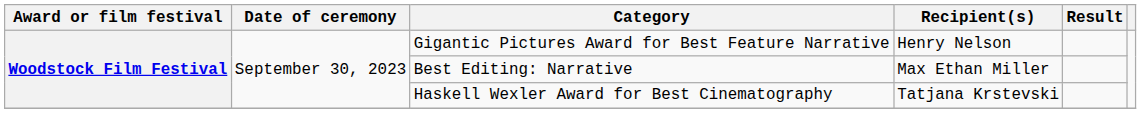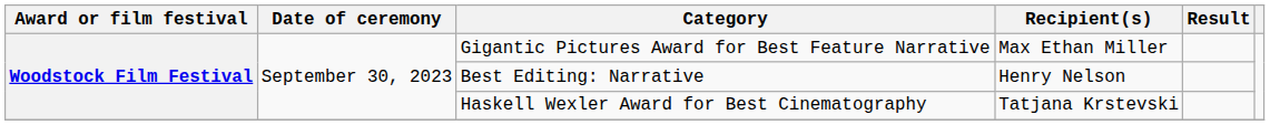Gigantic Pictures Award for Best Feature Narrative | Recipient(s): Henry Nelson -> Max Ethan Miller
Best Editing: Narrative | Recipient(s): Max Ethan Miller -> Henry Nelson
